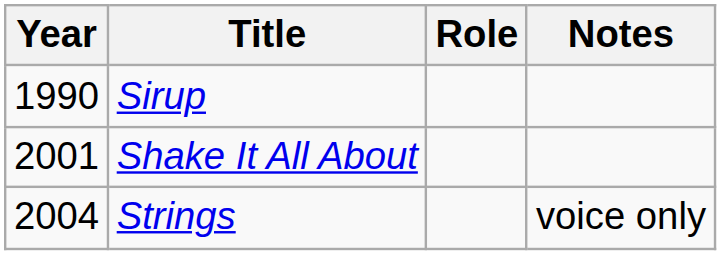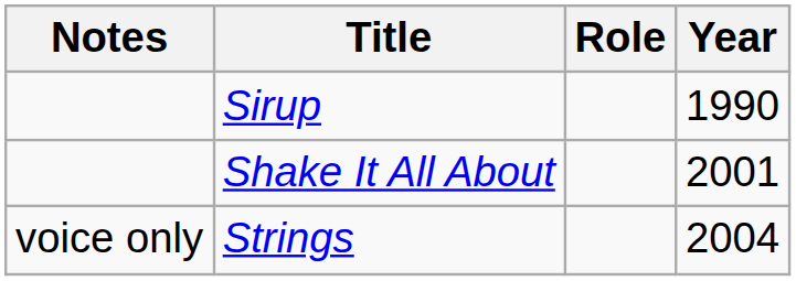columns swapped: Year <-> Notes
